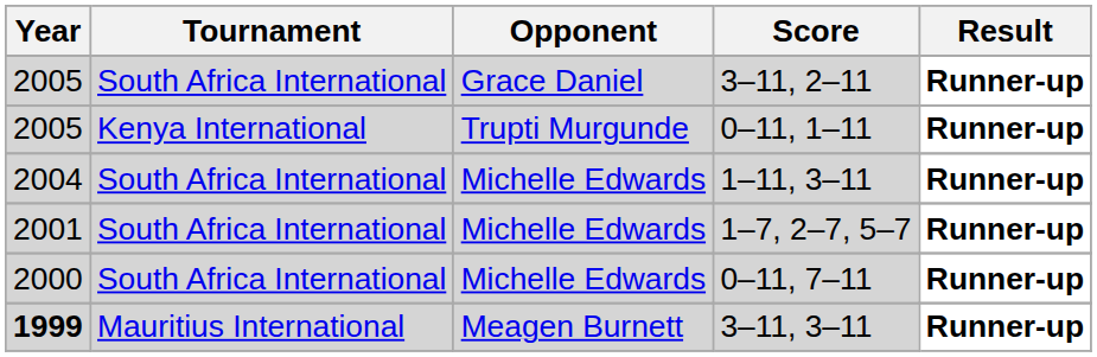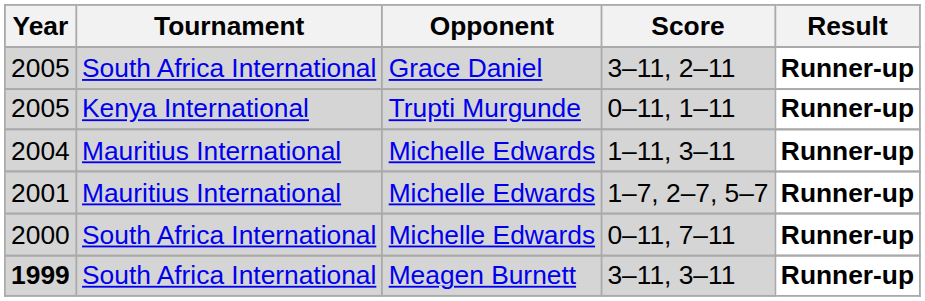1–11, 3–11 | Tournament: South Africa International -> Mauritius International
1–7, 2–7, 5–7 | Tournament: South Africa International -> Mauritius International
3–11, 3–11 | Tournament: Mauritius International -> South Africa International
